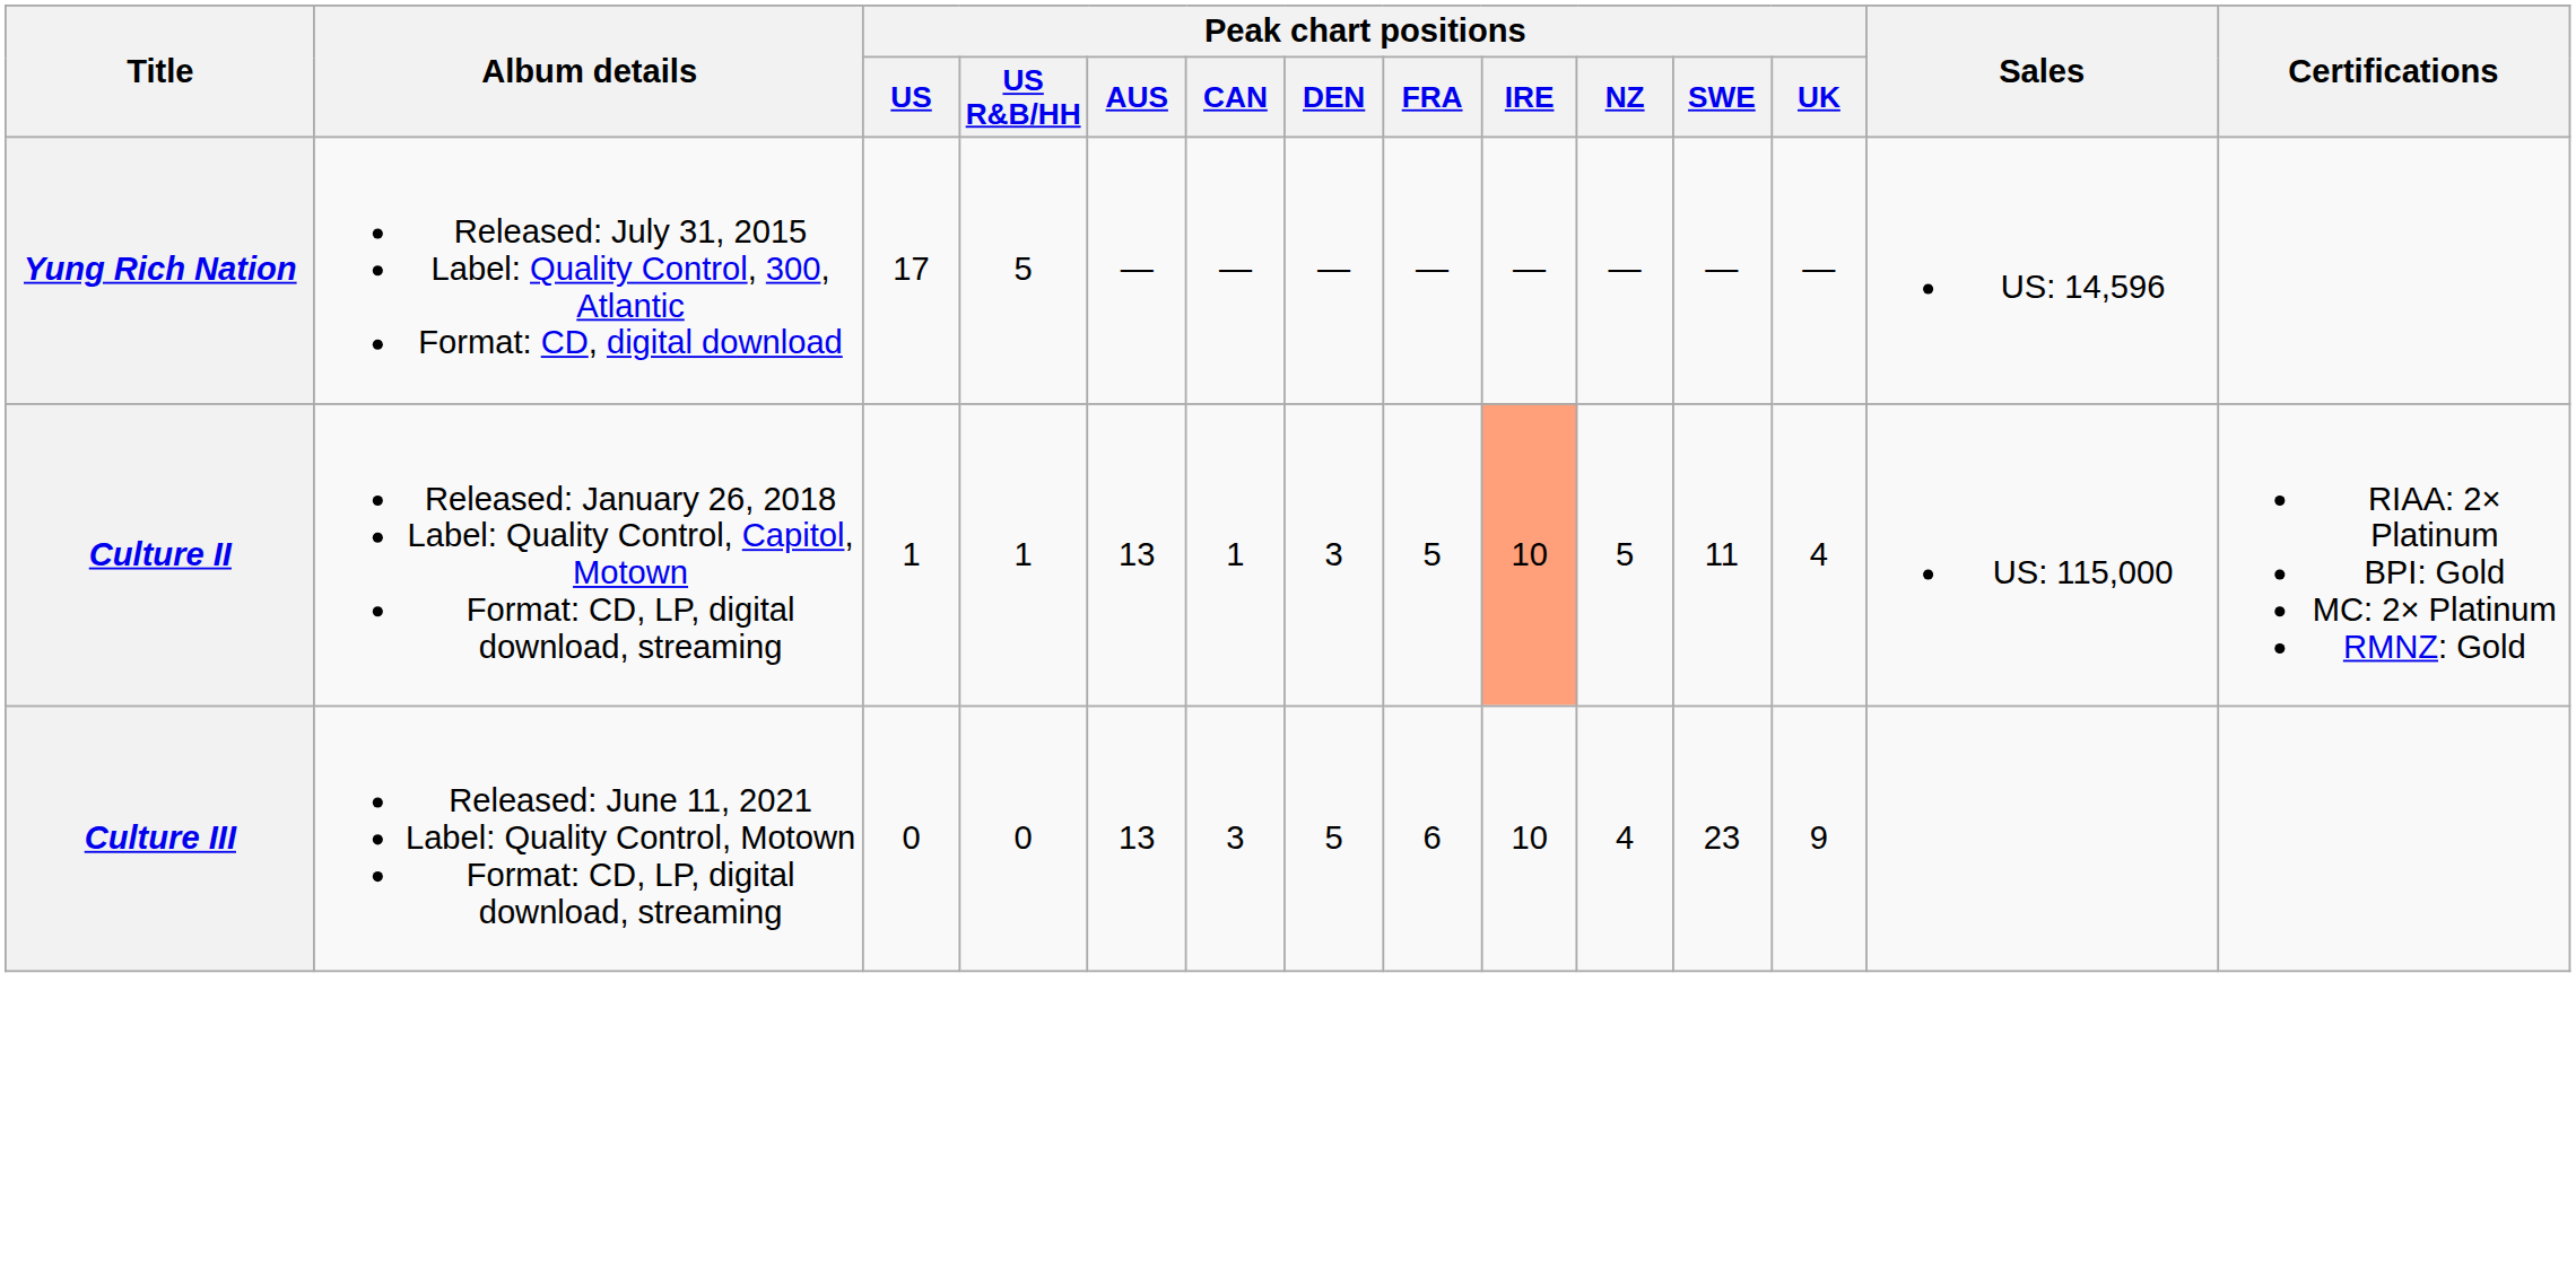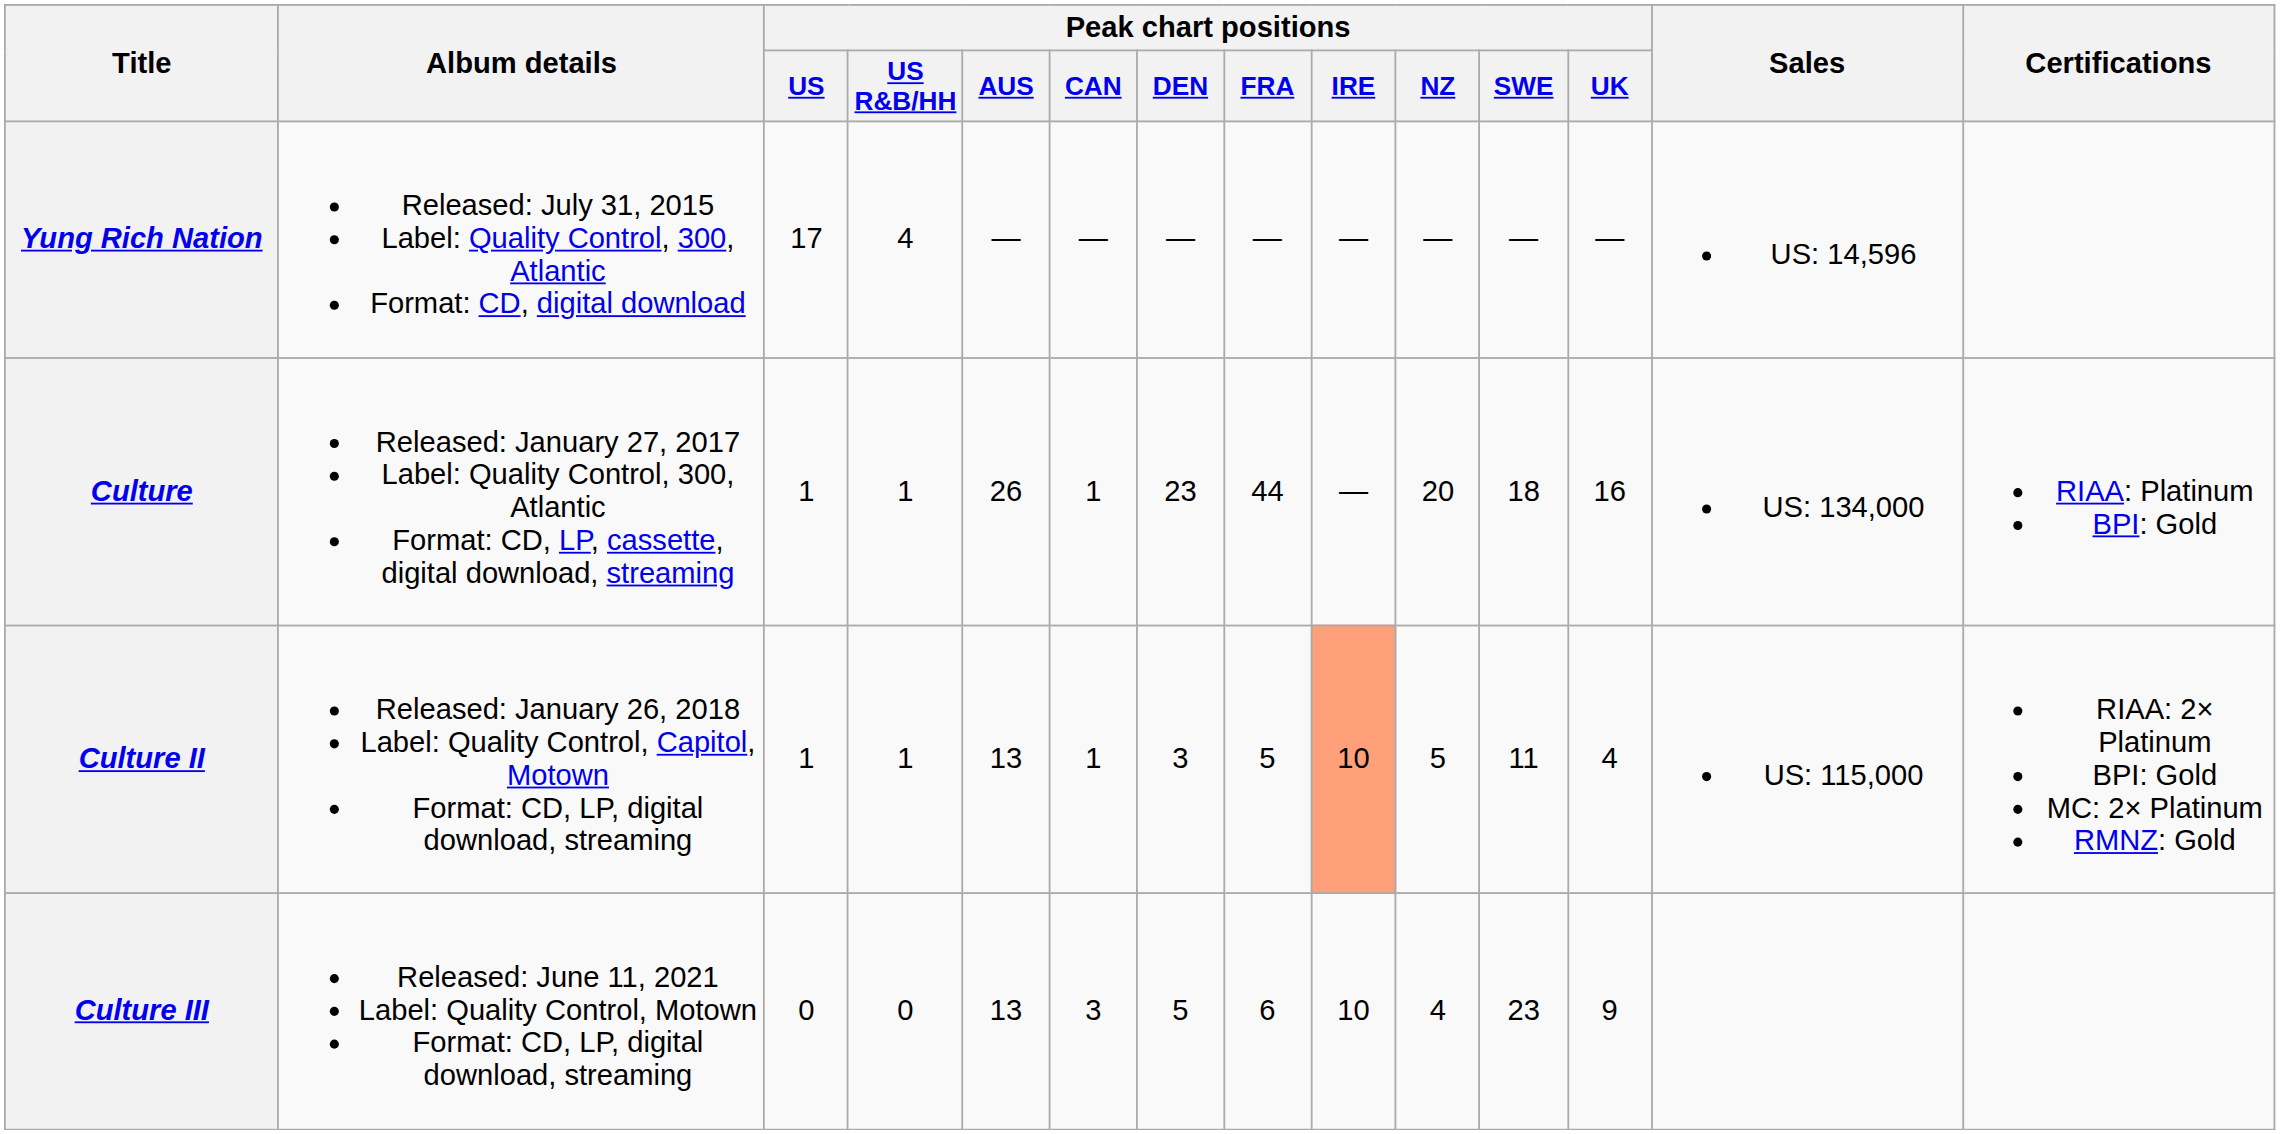Yung Rich Nation | Peak chart positions / US R&B/HH: 5 -> 4
+ row: Culture | Released: January 27, 2017 Label: Quality Control, 300, Atlantic Format: CD, LP, cassette, digital download, streaming | 1 | 1 | 26 | 1 | 23 | 44 | — | 20 | 18 | 16 | US: 134,000 | RIAA: Platinum BPI: Gold
